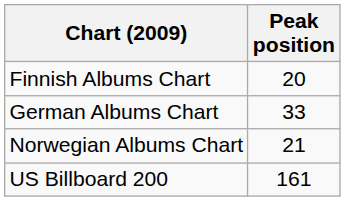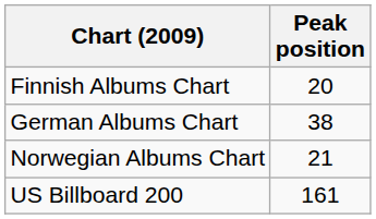German Albums Chart | Peak position: 33 -> 38
